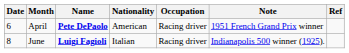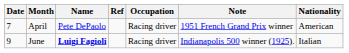columns swapped: Nationality <-> Ref
April | Date: 6 -> 7
April | Name: bold -> normal
June | Date: 8 -> 9
